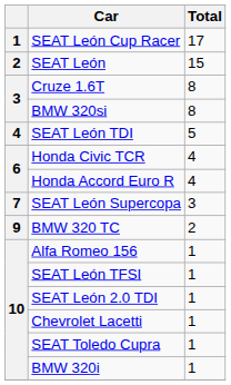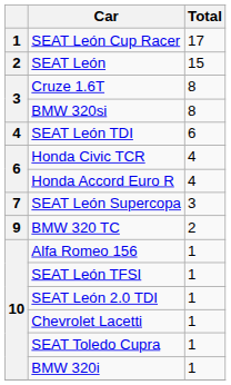SEAT León TDI | Total: 5 -> 6
